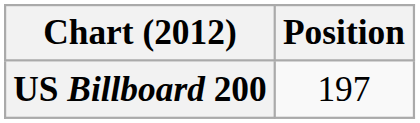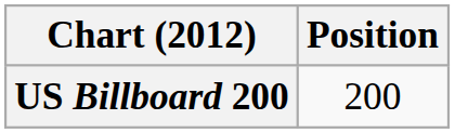US Billboard 200 | Position: 197 -> 200
